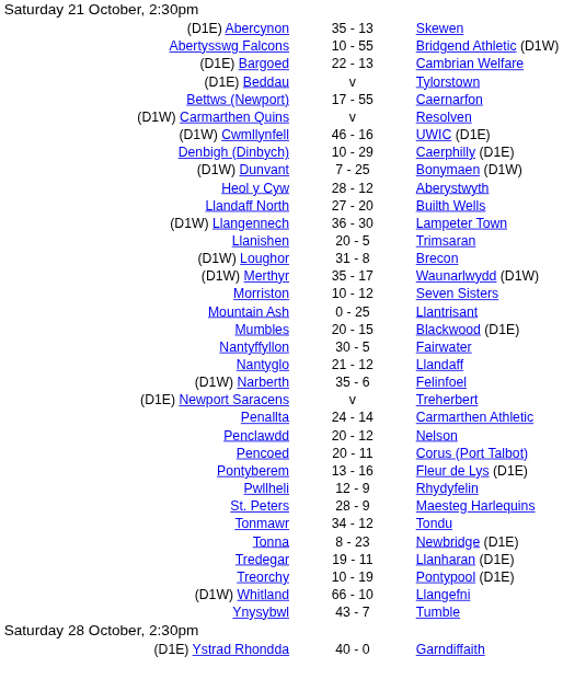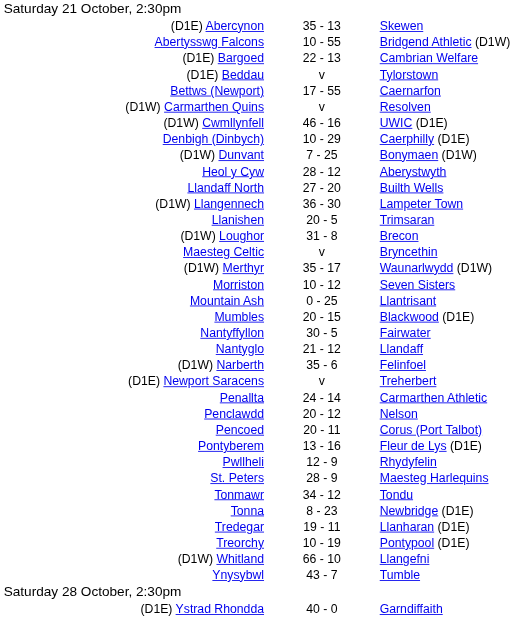+ row: Maesteg Celtic | v | Bryncethin
